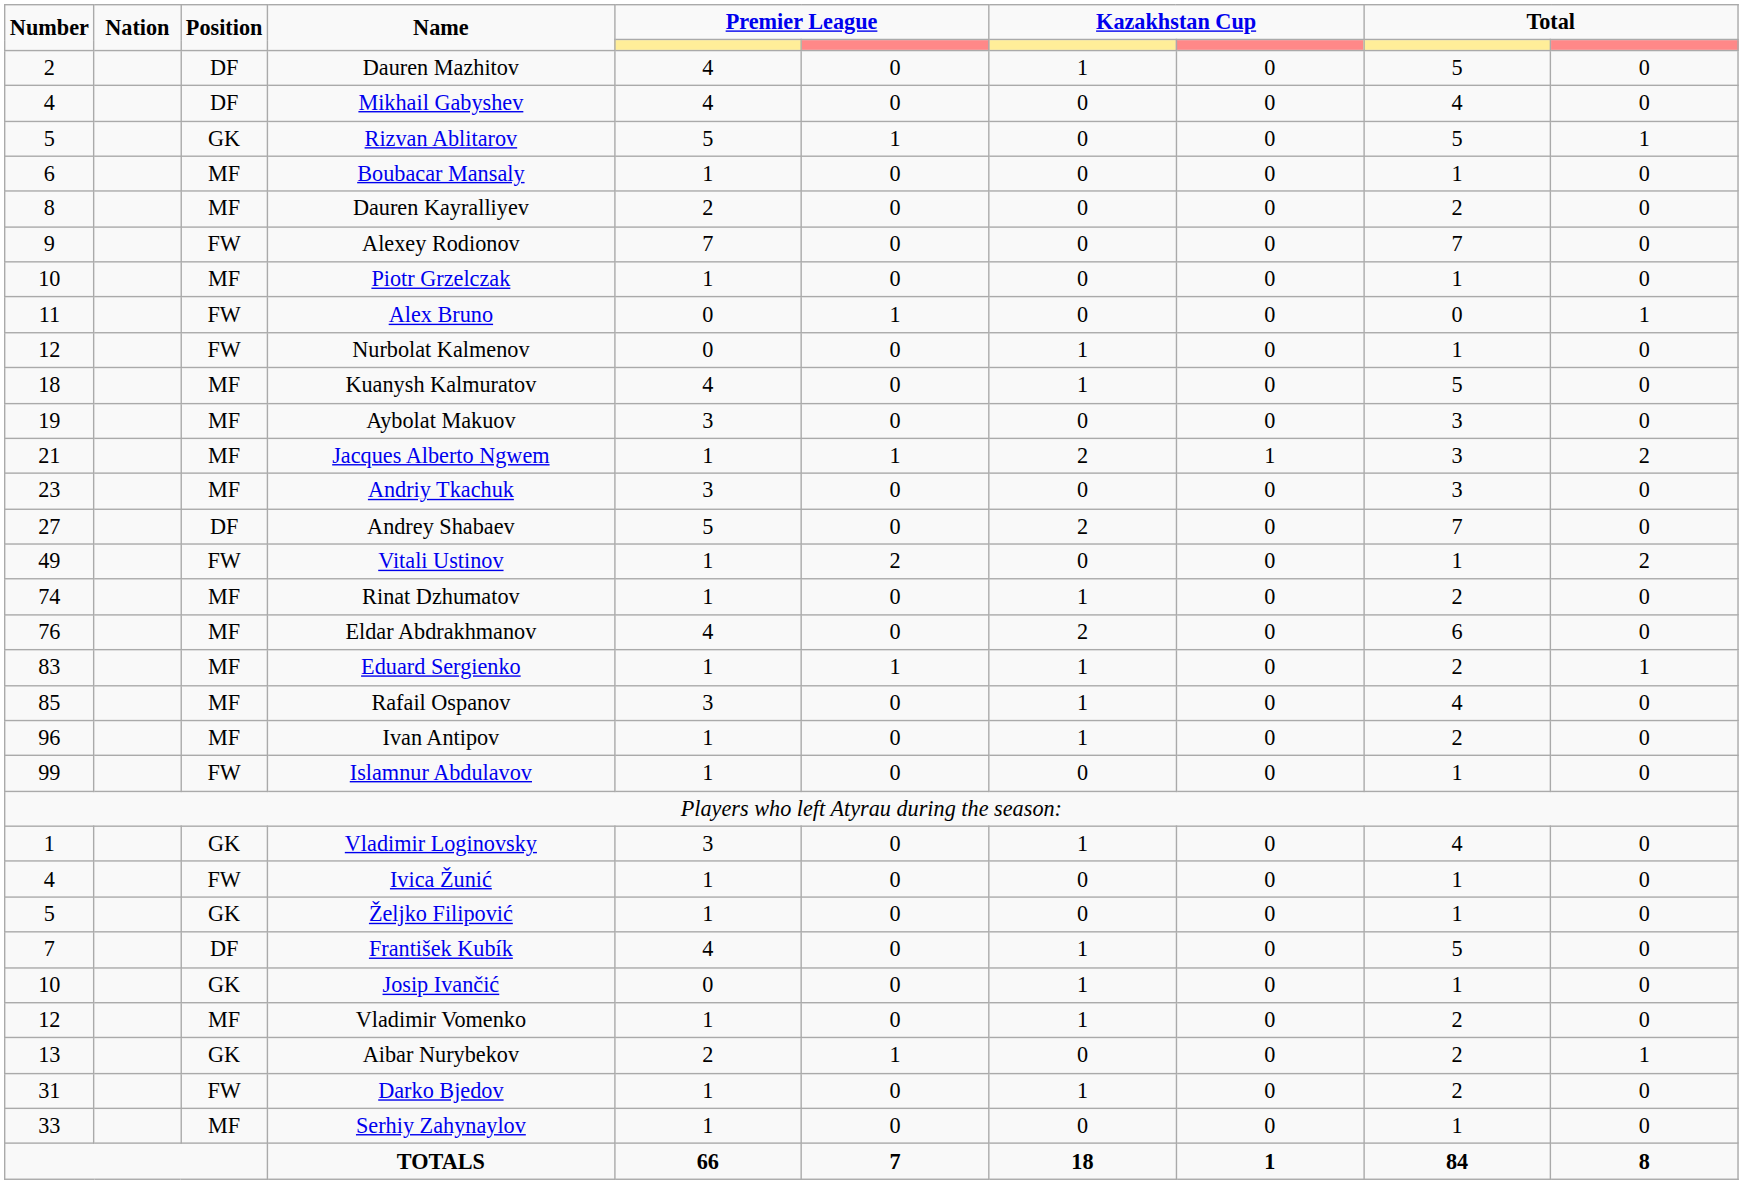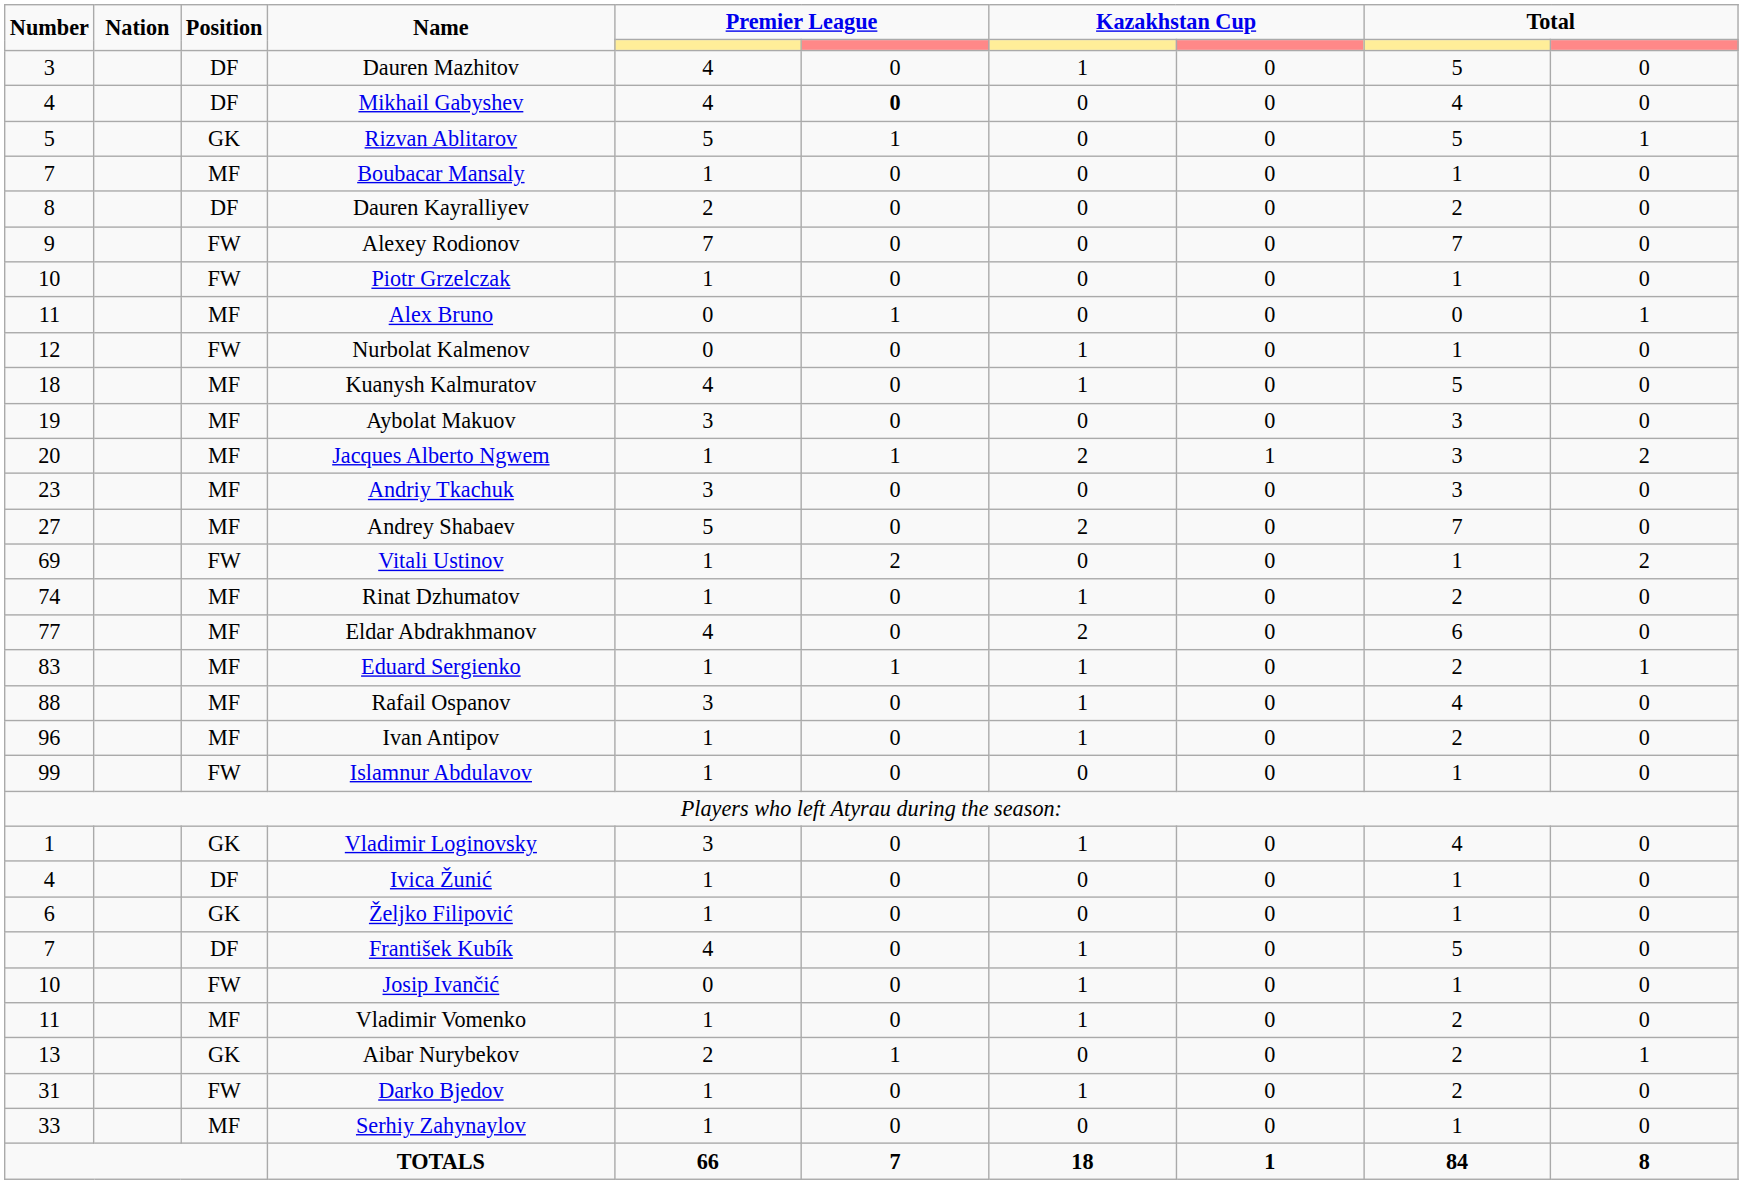Dauren Mazhitov | Number: 2 -> 3
Mikhail Gabyshev | column 6: normal -> bold
Boubacar Mansaly | Number: 6 -> 7
Dauren Kayralliyev | Position: MF -> DF
Piotr Grzelczak | Position: MF -> FW
Alex Bruno | Position: FW -> MF
Jacques Alberto Ngwem | Number: 21 -> 20
Andrey Shabaev | Position: DF -> MF
Vitali Ustinov | Number: 49 -> 69
Eldar Abdrakhmanov | Number: 76 -> 77
Rafail Ospanov | Number: 85 -> 88
Ivica Žunić | Position: FW -> DF
Željko Filipović | Number: 5 -> 6
Josip Ivančić | Position: GK -> FW
Vladimir Vomenko | Number: 12 -> 11
